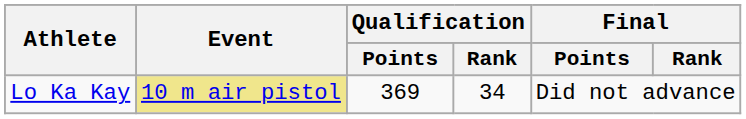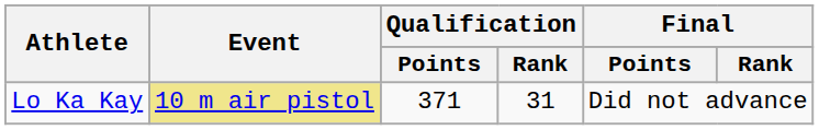Lo Ka Kay | Qualification / Points: 369 -> 371
Lo Ka Kay | Qualification / Rank: 34 -> 31
